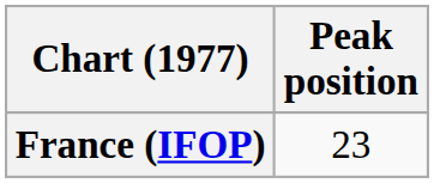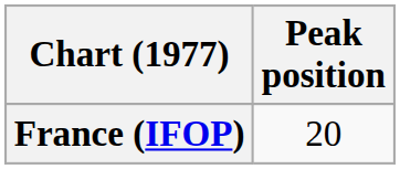France (IFOP) | Peak position: 23 -> 20
